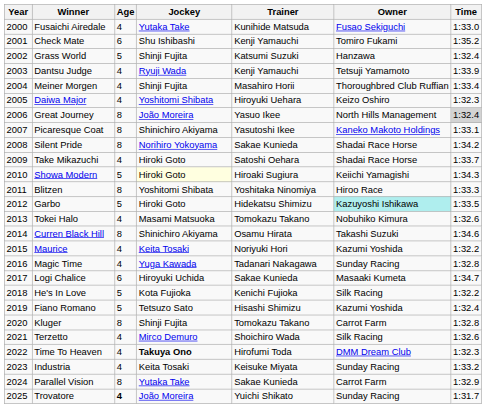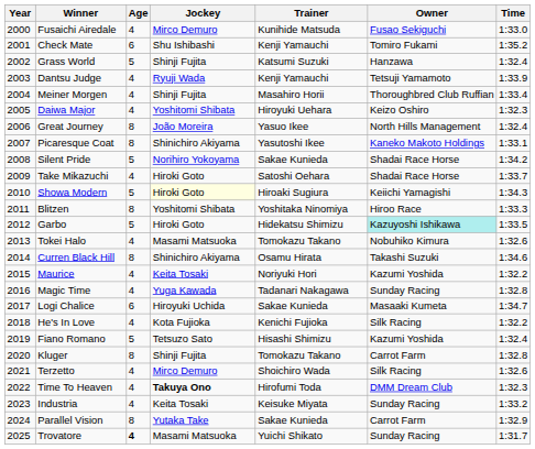Fusaichi Airedale | Jockey: Yutaka Take -> Mirco Demuro
Great Journey | Time: lightgrey background -> no background
Silent Pride | Age: 8 -> 5
He's In Love | Age: 5 -> 4
Trovatore | Jockey: João Moreira -> Masami Matsuoka
